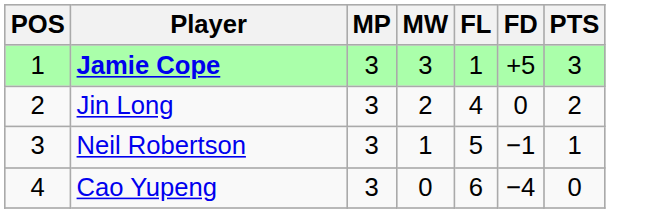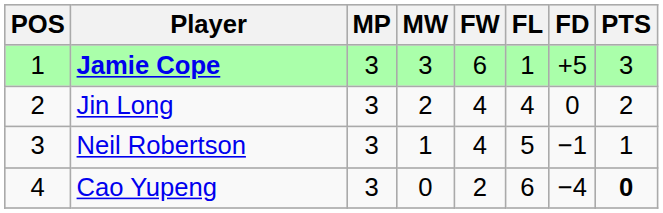+ column: FW | 6 | 4 | 4 | 2
Cao Yupeng | PTS: normal -> bold
